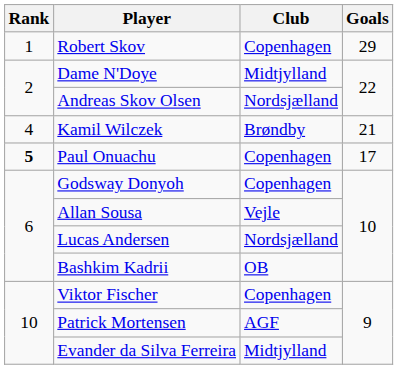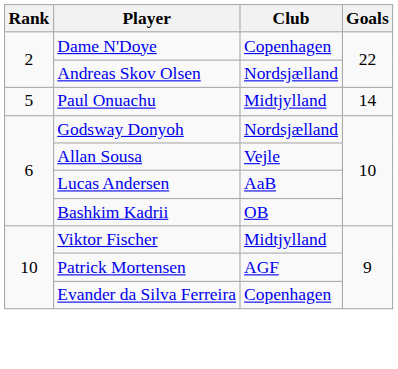- row: 1 | Robert Skov | Copenhagen | 29
Dame N'Doye | Club: Midtjylland -> Copenhagen
- row: 4 | Kamil Wilczek | Brøndby | 21
Paul Onuachu | Rank: bold -> normal
Paul Onuachu | Club: Copenhagen -> Midtjylland
Paul Onuachu | Goals: 17 -> 14
Godsway Donyoh | Club: Copenhagen -> Nordsjælland
Lucas Andersen | Club: Nordsjælland -> AaB
Viktor Fischer | Club: Copenhagen -> Midtjylland
Evander da Silva Ferreira | Club: Midtjylland -> Copenhagen
